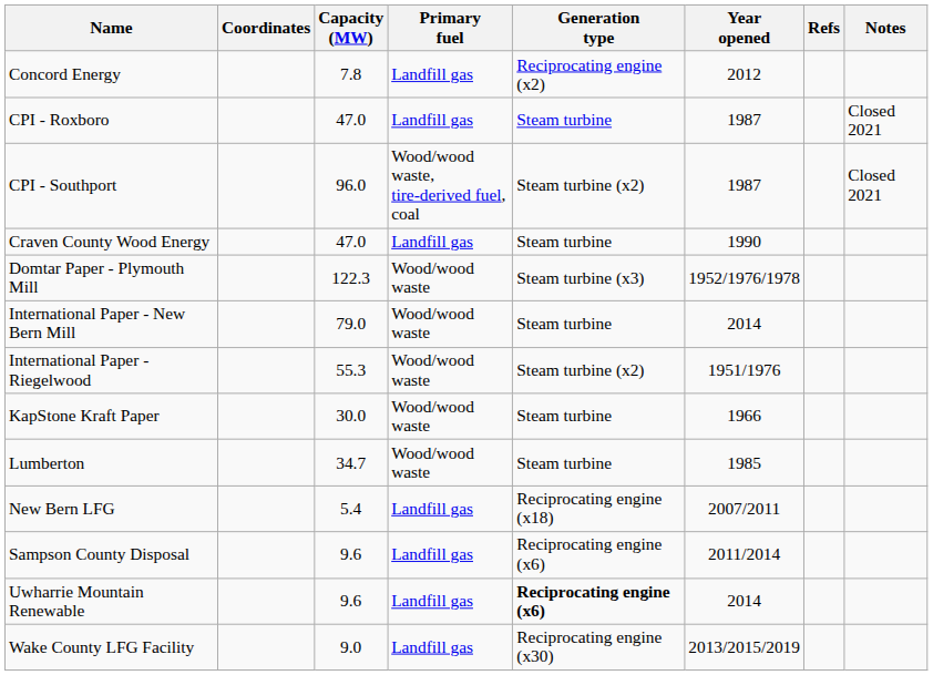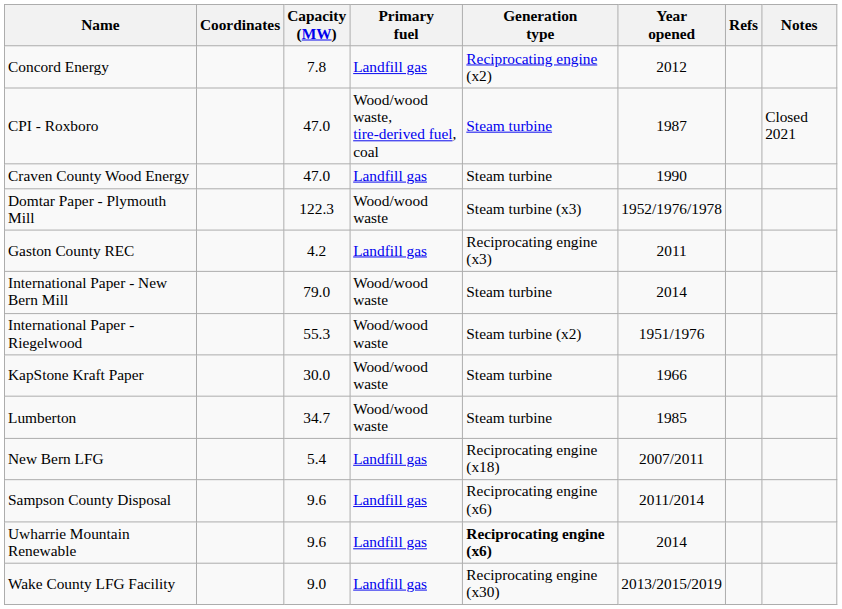CPI - Roxboro | Primary fuel: Landfill gas -> Wood/wood waste, tire-derived fuel, coal
- row: CPI - Southport | 96.0 | Wood/wood waste, tire-derived fuel, coal | Steam turbine (x2) | 1987 | Closed 2021
+ row: Gaston County REC | 4.2 | Landfill gas | Reciprocating engine (x3) | 2011
